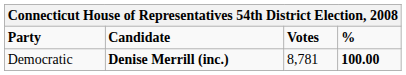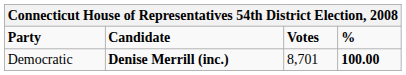Democratic | Votes: 8,781 -> 8,701
